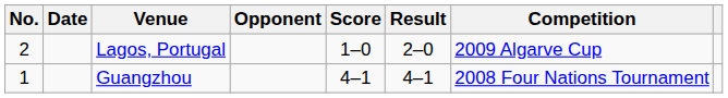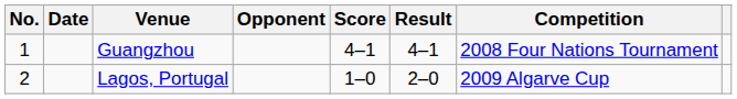rows swapped: Guangzhou <-> Lagos, Portugal
